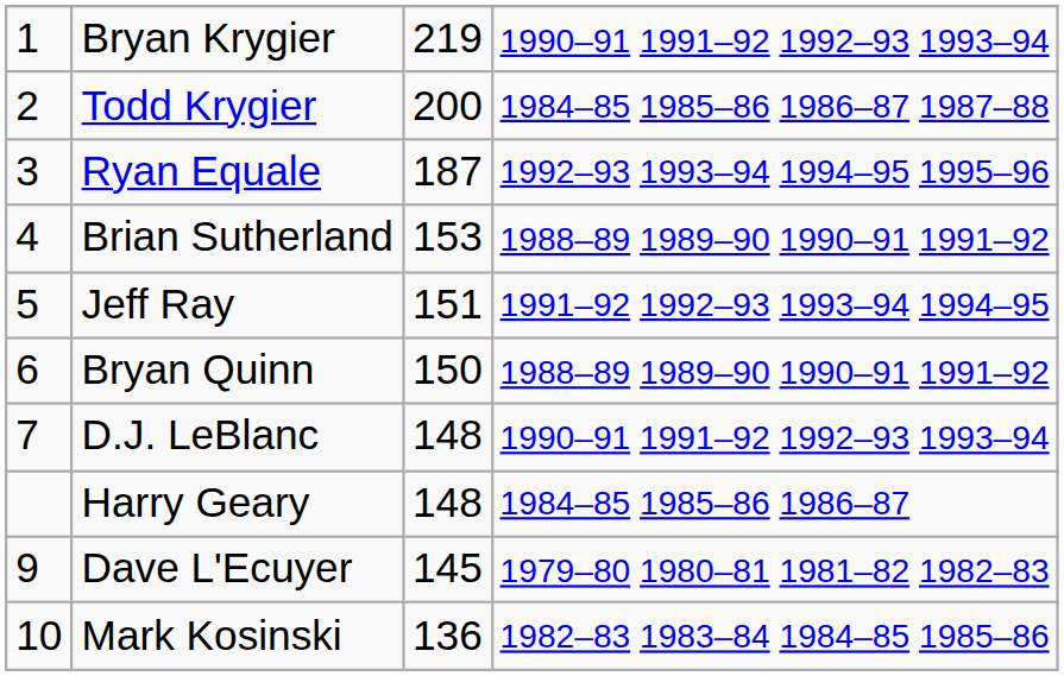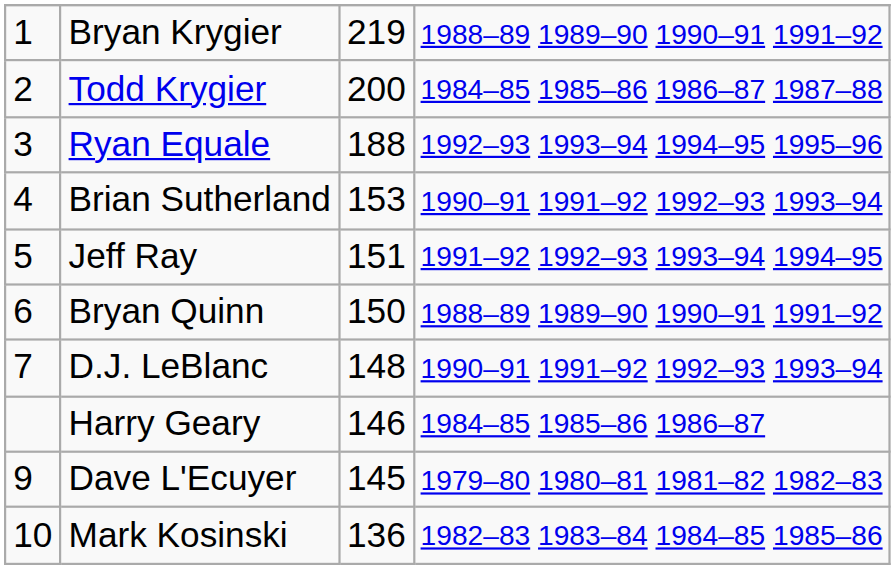Bryan Krygier | column 4: 1990–91 1991–92 1992–93 1993–94 -> 1988–89 1989–90 1990–91 1991–92
Ryan Equale | column 3: 187 -> 188
Brian Sutherland | column 4: 1988–89 1989–90 1990–91 1991–92 -> 1990–91 1991–92 1992–93 1993–94
Harry Geary | column 3: 148 -> 146
